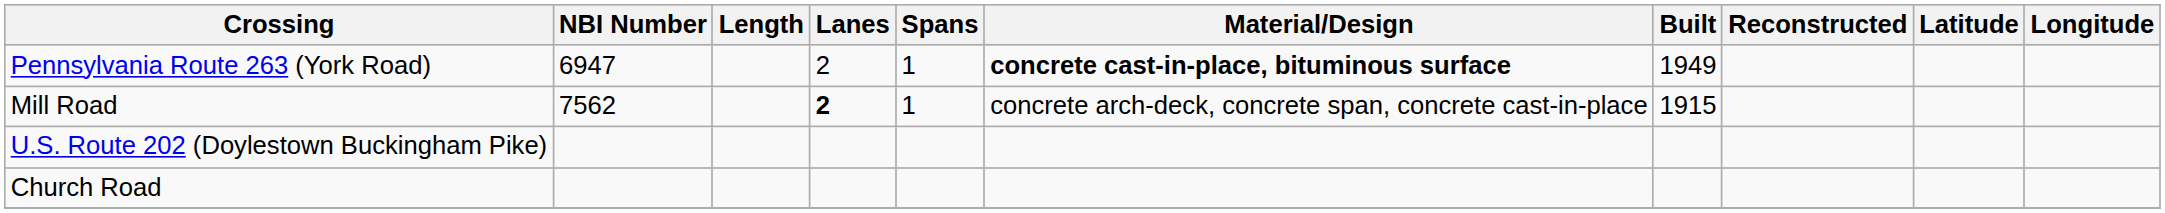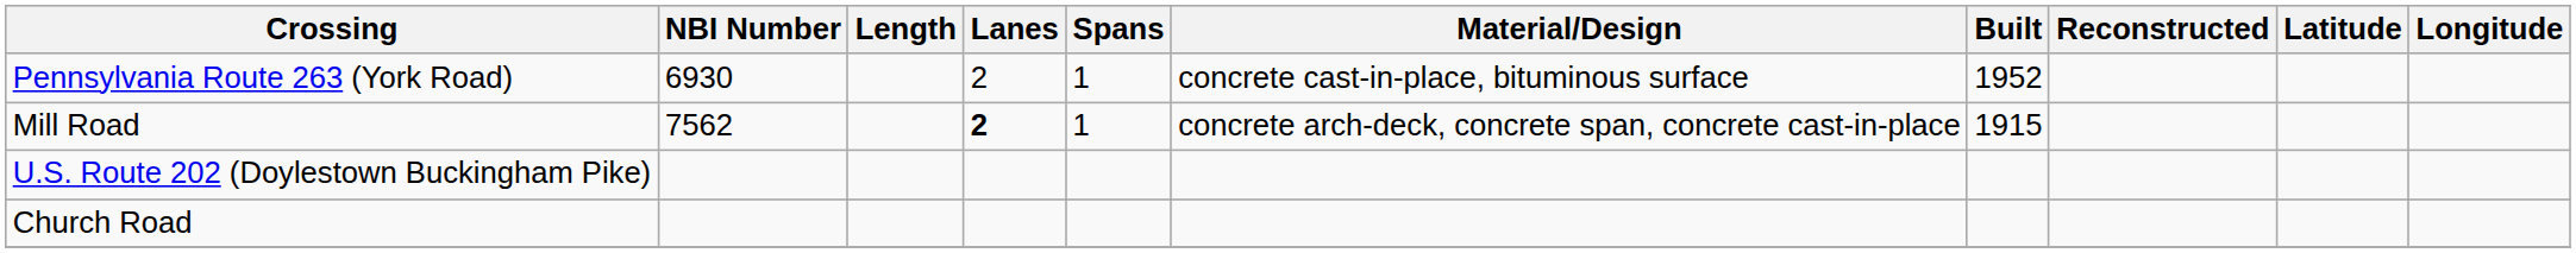Pennsylvania Route 263 (York Road) | NBI Number: 6947 -> 6930
Pennsylvania Route 263 (York Road) | Material/Design: bold -> normal
Pennsylvania Route 263 (York Road) | Built: 1949 -> 1952
